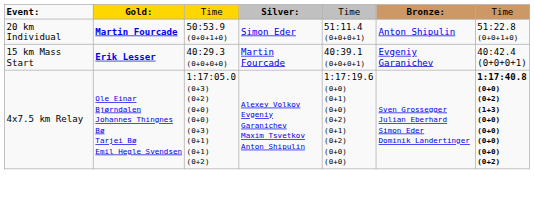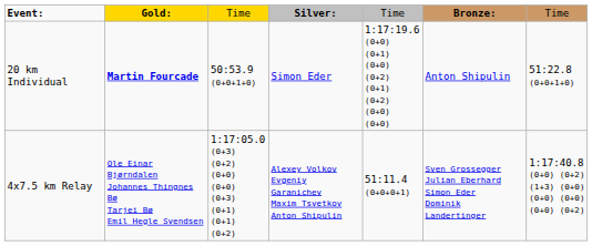20 km Individual | column 5: 51:11.4 (0+0+0+1) -> 1:17:19.6 (0+0) (0+1) (0+0) (0+2) (0+1) (0+2) (0+0) (0+0)
- row: 15 km Mass Start | Erik Lesser | 40:29.3 (0+0+0+0) | Martin Fourcade | 40:39.1 (0+0+0+1) | Evgeniy Garanichev | 40:42.4 (0+0+0+1)
4x7.5 km Relay | column 5: 1:17:19.6 (0+0) (0+1) (0+0) (0+2) (0+1) (0+2) (0+0) (0+0) -> 51:11.4 (0+0+0+1)
4x7.5 km Relay | column 7: bold -> normal
